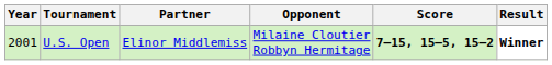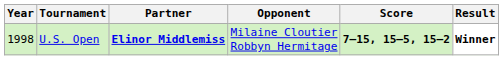U.S. Open | Year: 2001 -> 1998
U.S. Open | Partner: normal -> bold
